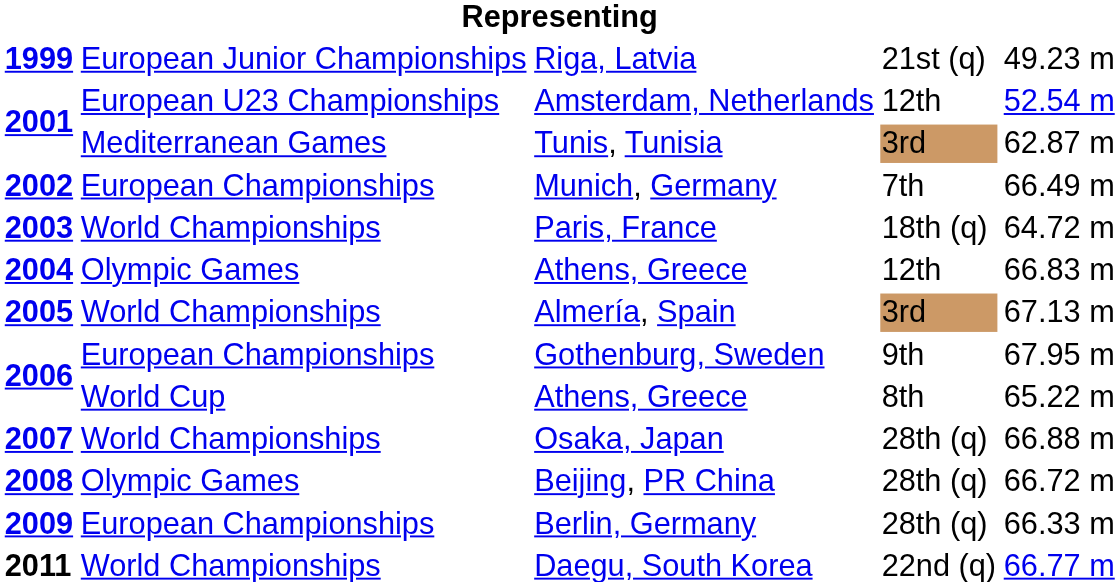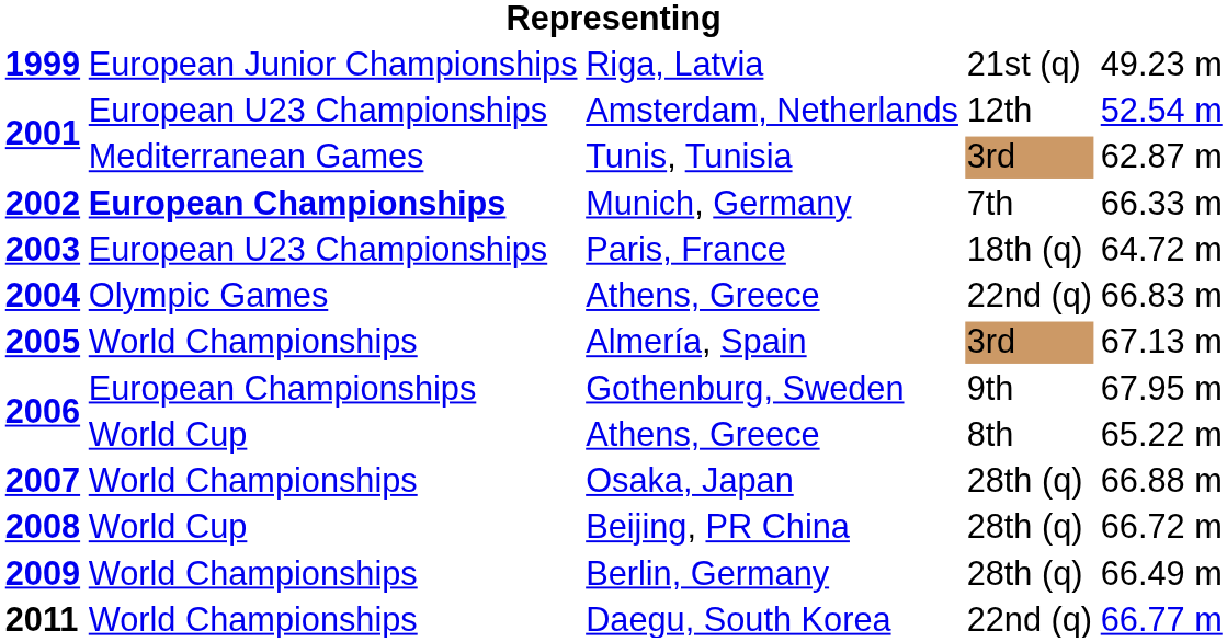Munich, Germany | column 2: normal -> bold
Munich, Germany | column 5: 66.49 m -> 66.33 m
Paris, France | column 2: World Championships -> European U23 Championships
2004 / Athens, Greece | column 4: 12th -> 22nd (q)
Beijing, PR China | column 2: Olympic Games -> World Cup
Berlin, Germany | column 2: European Championships -> World Championships
Berlin, Germany | column 5: 66.33 m -> 66.49 m
